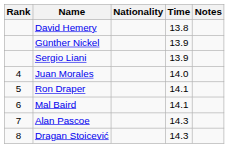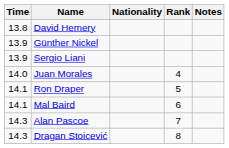columns swapped: Rank <-> Time
